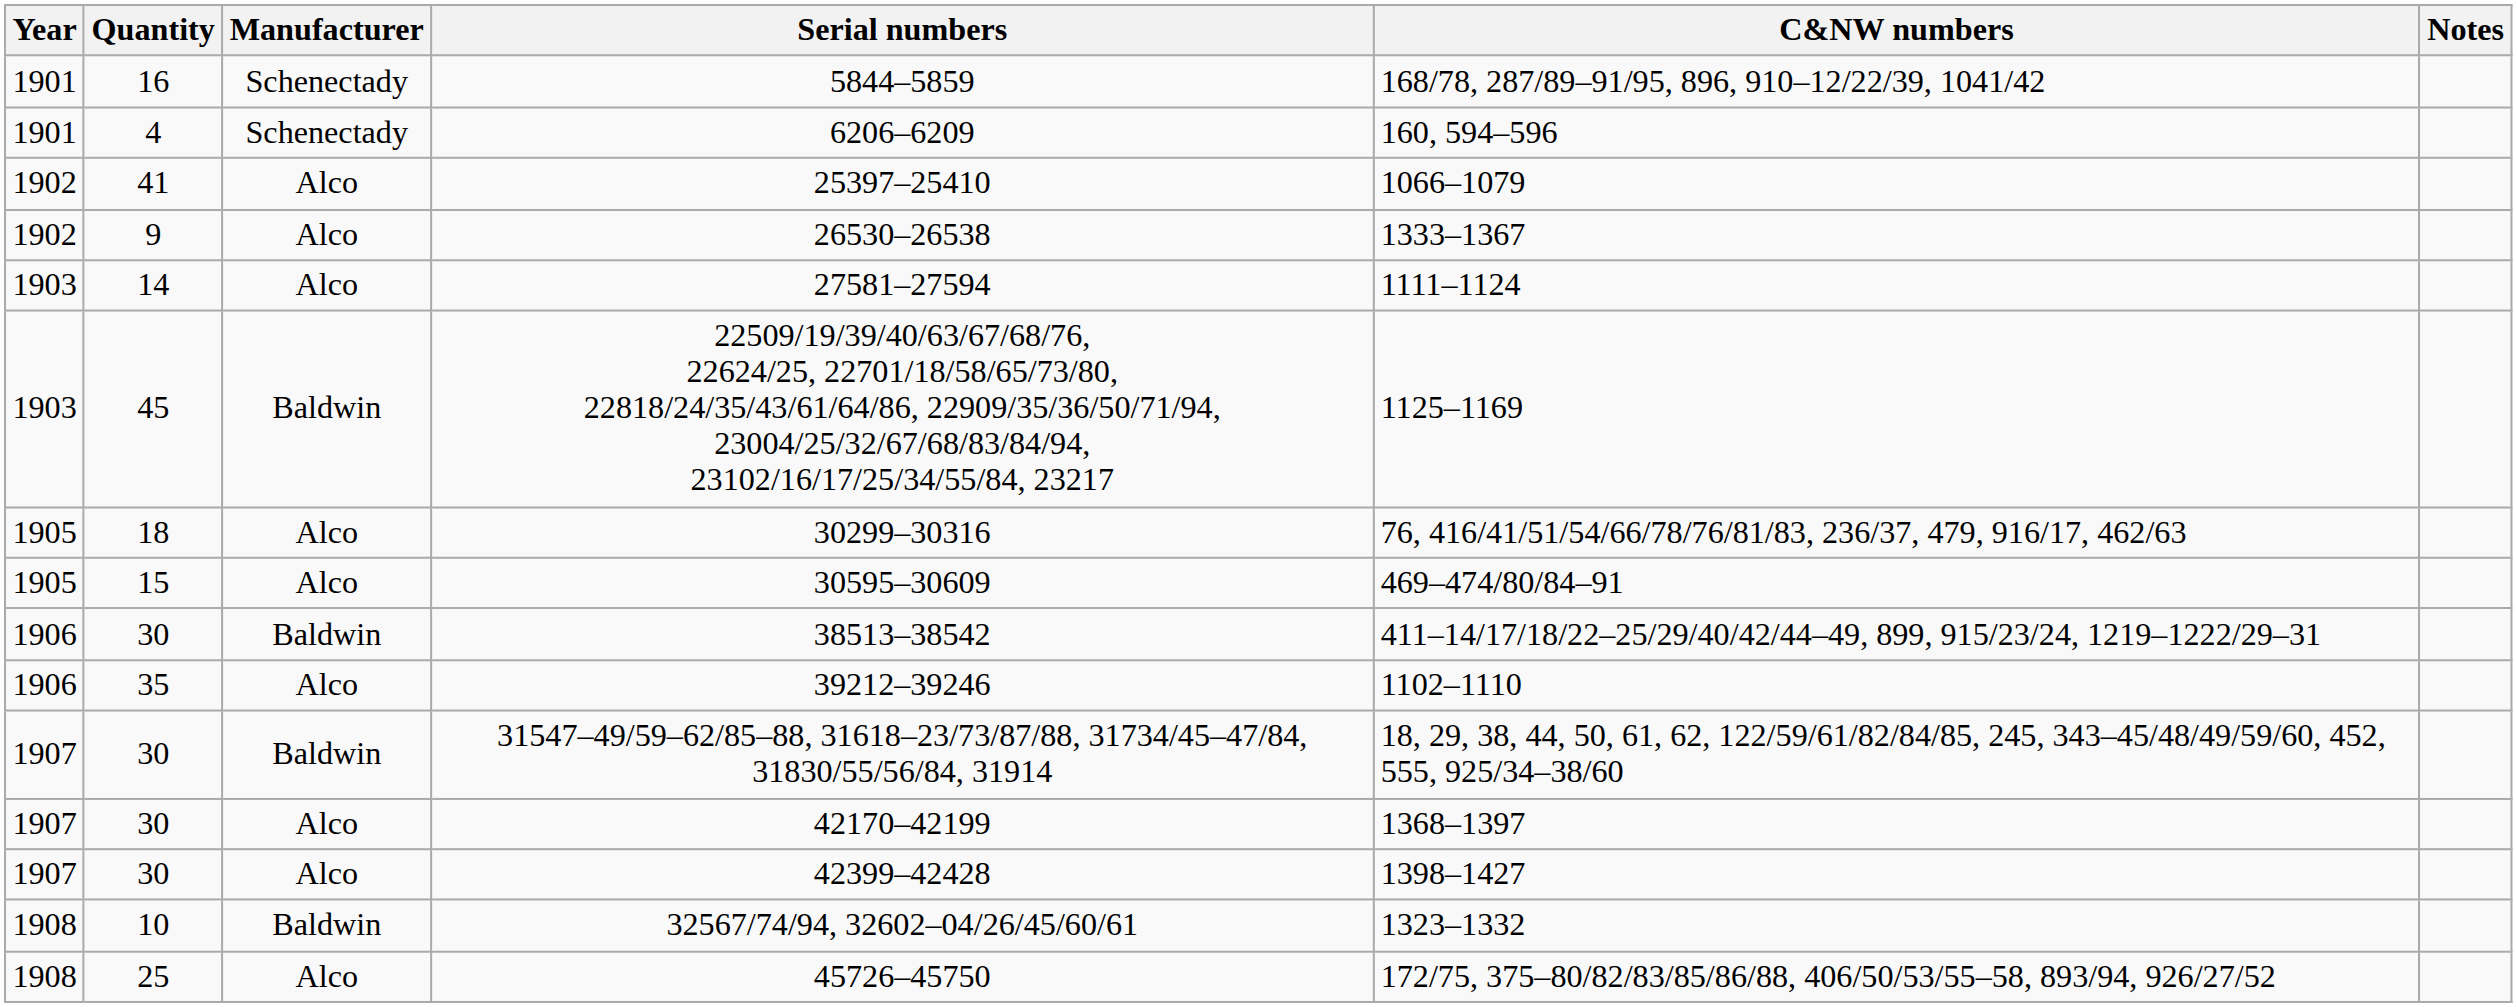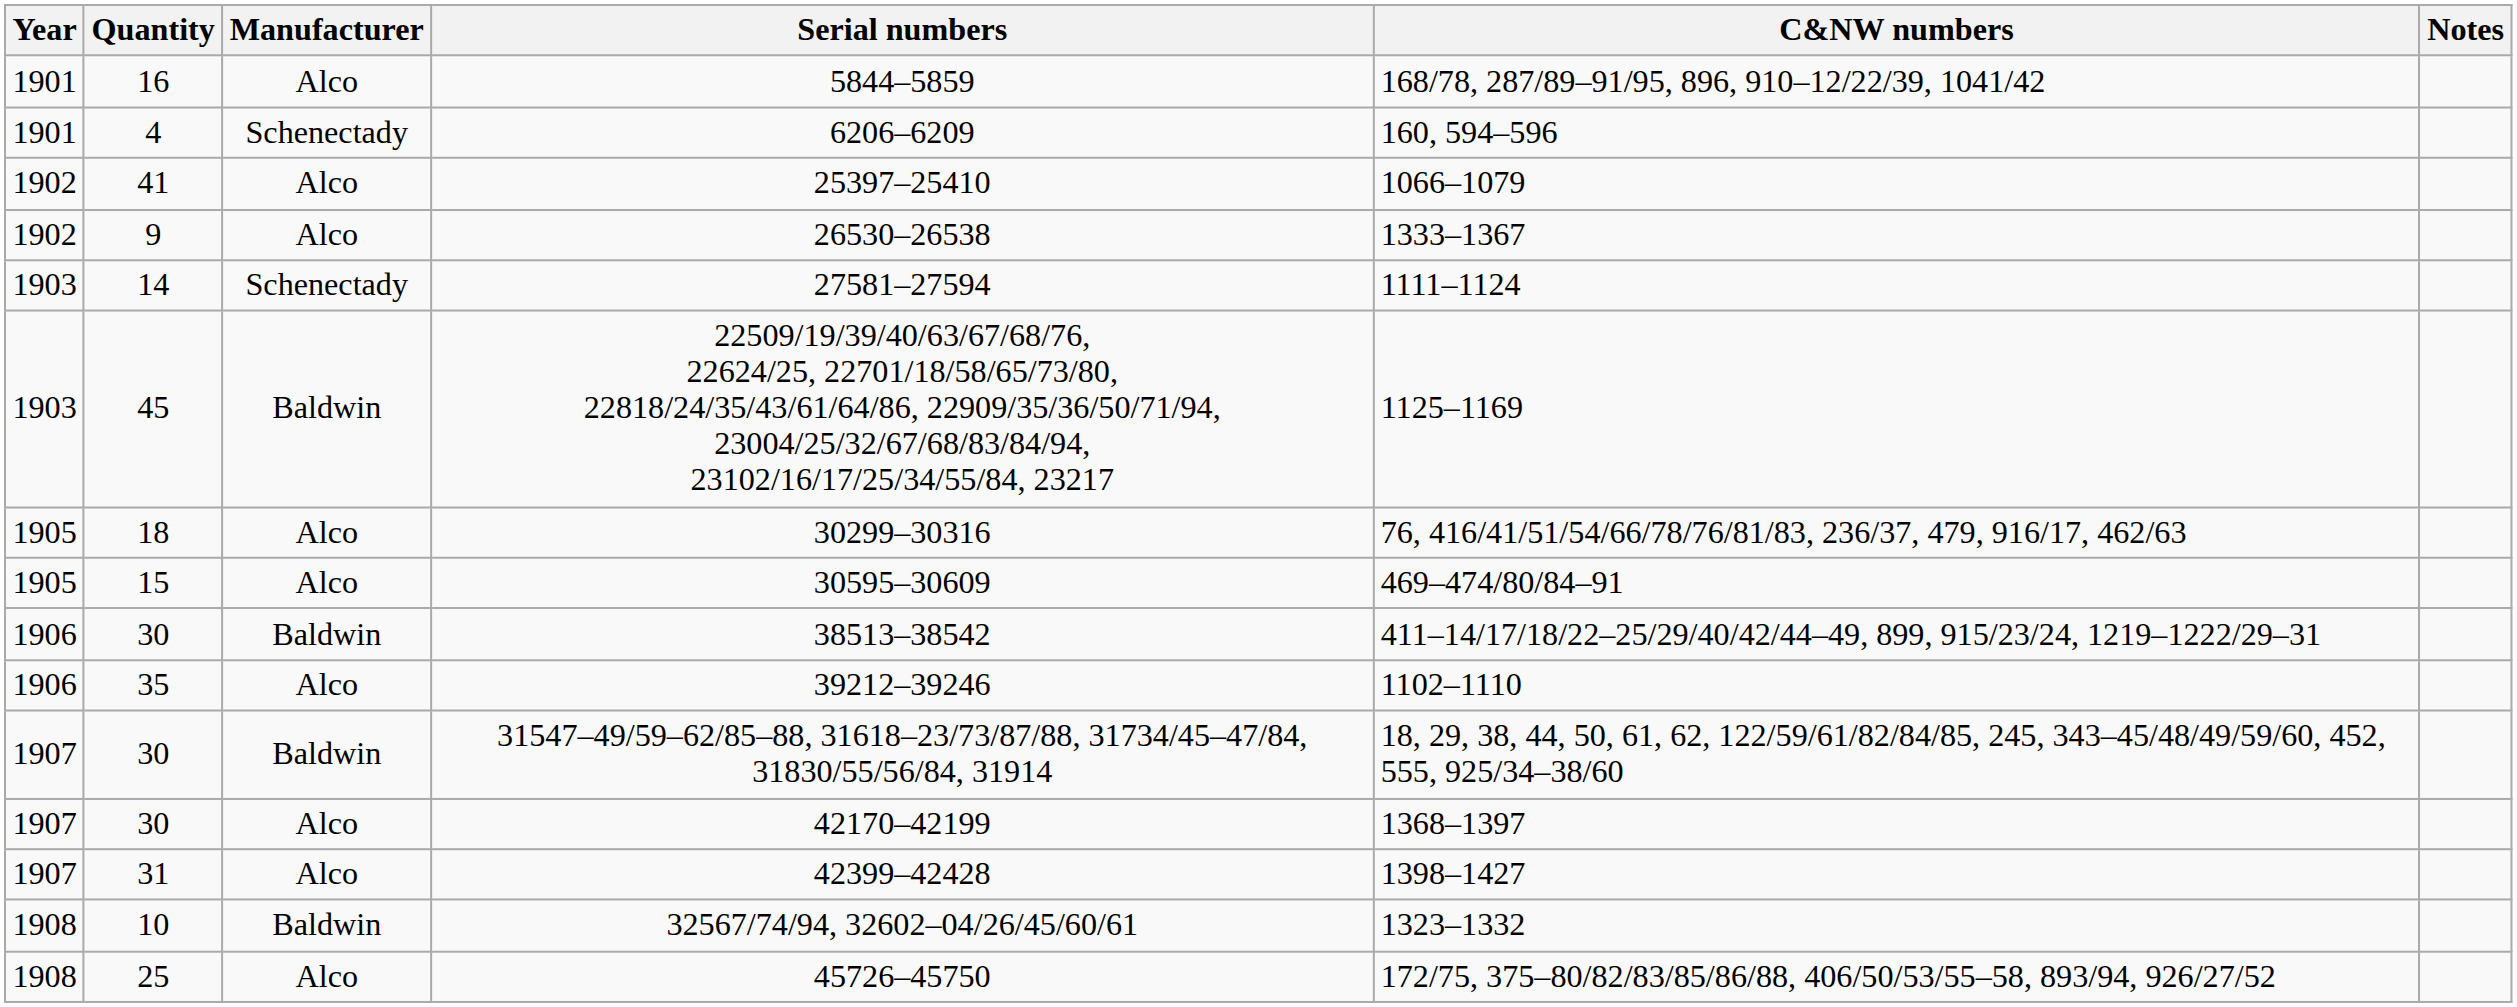5844–5859 | Manufacturer: Schenectady -> Alco
27581–27594 | Manufacturer: Alco -> Schenectady
42399–42428 | Quantity: 30 -> 31
